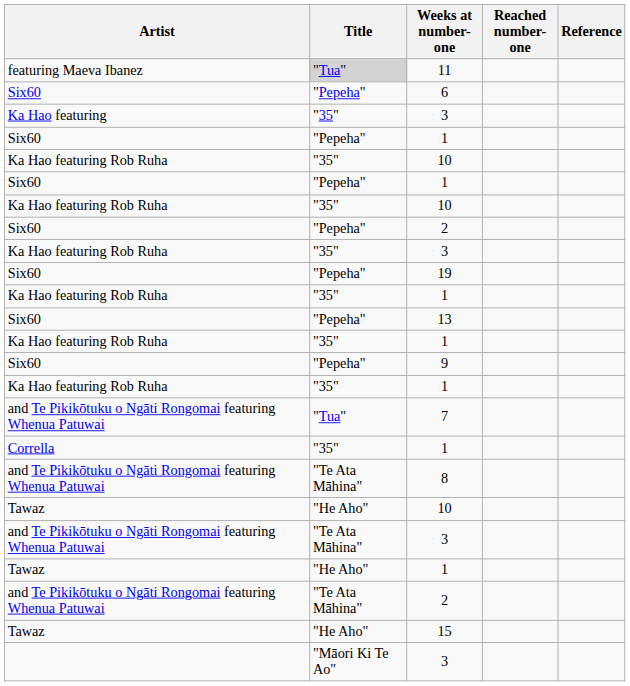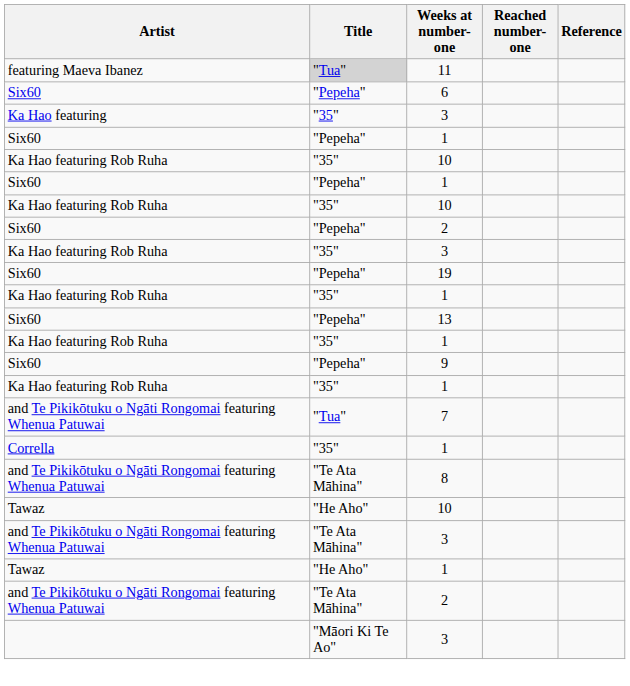- row: Tawaz | "He Aho" | 15
